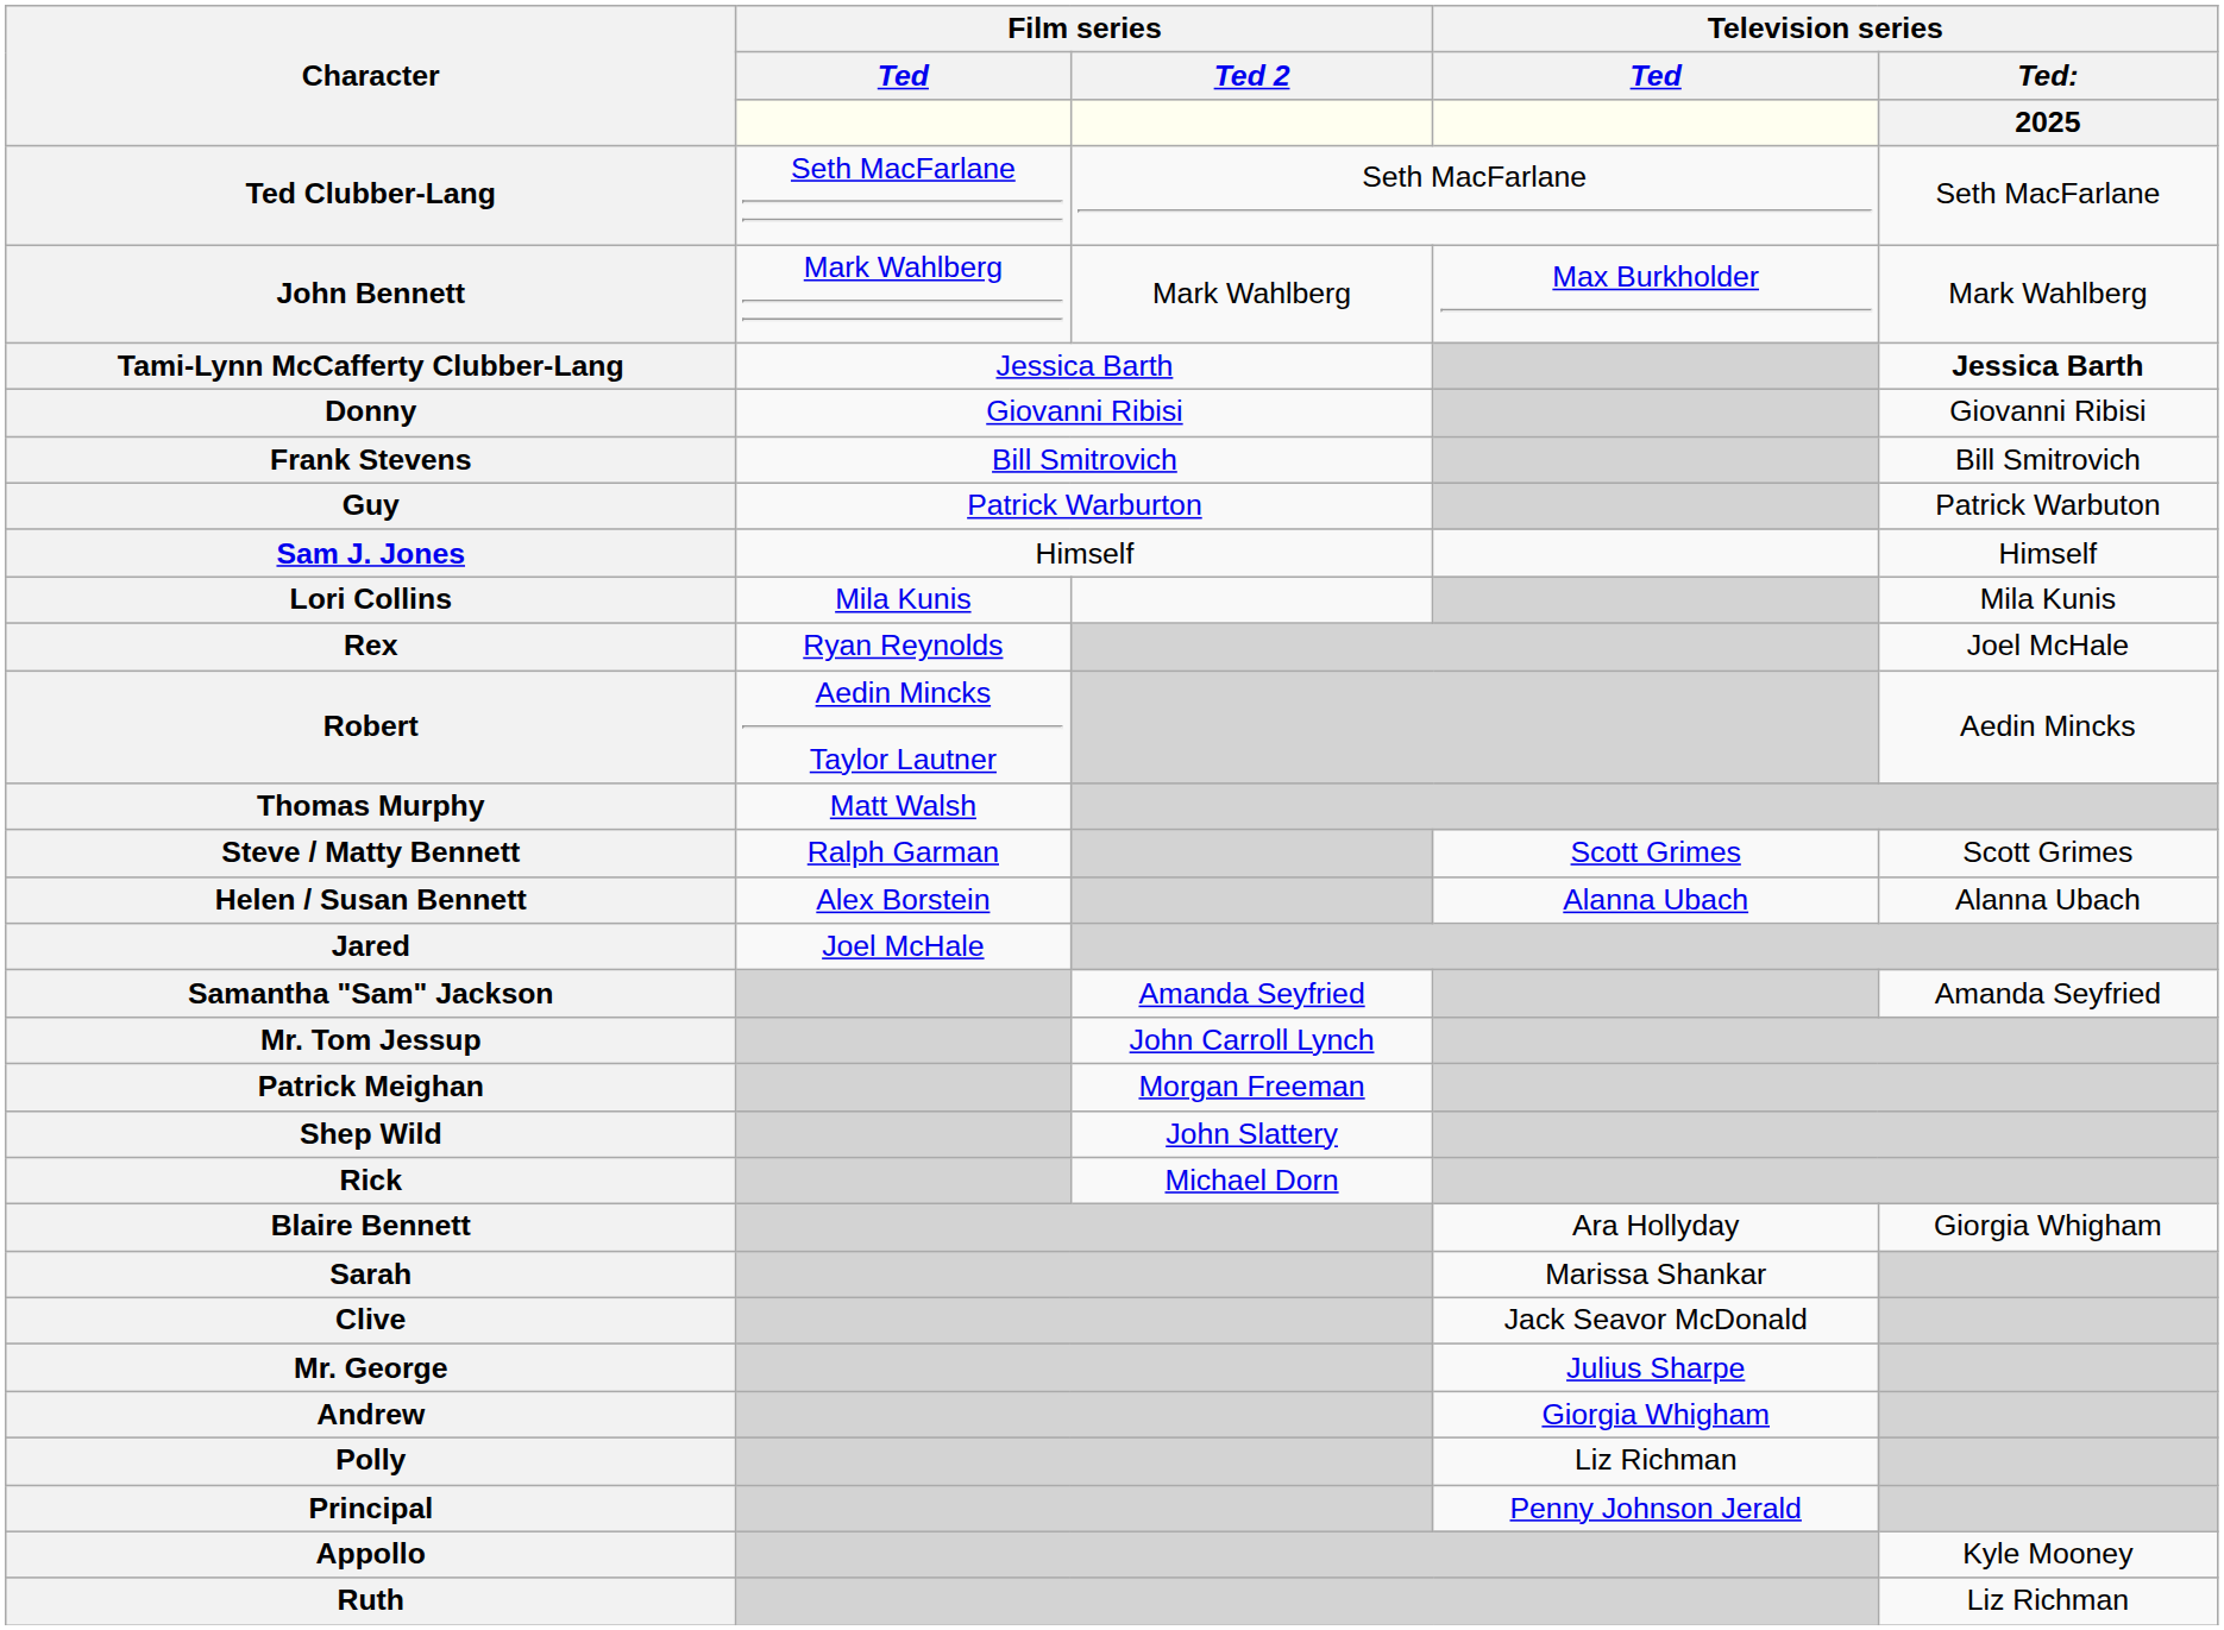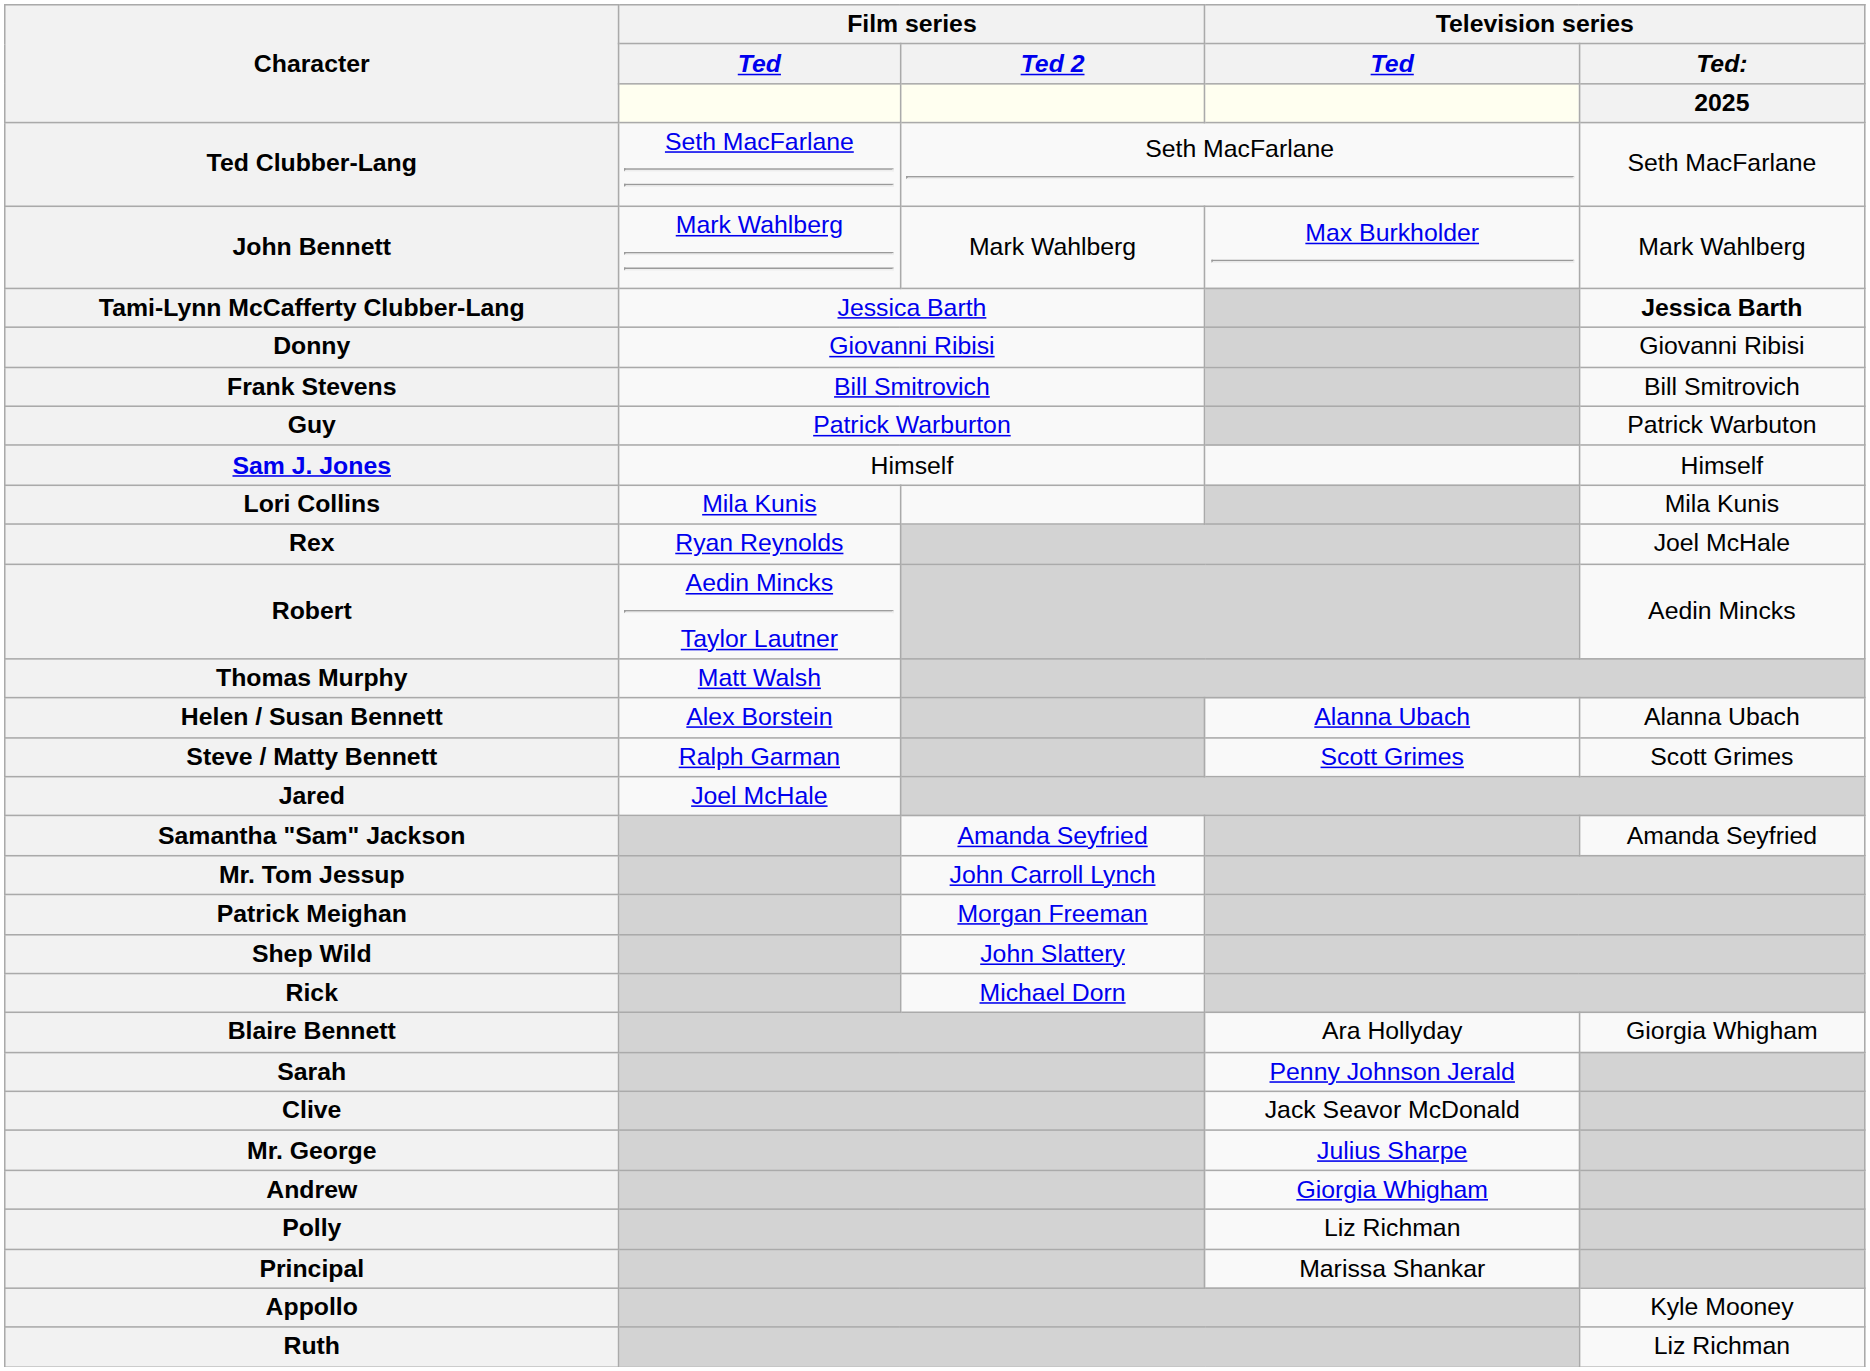rows swapped: Steve / Matty Bennett <-> Helen / Susan Bennett
Sarah | Television series / Ted: Marissa Shankar -> Penny Johnson Jerald
Principal | Television series / Ted: Penny Johnson Jerald -> Marissa Shankar
